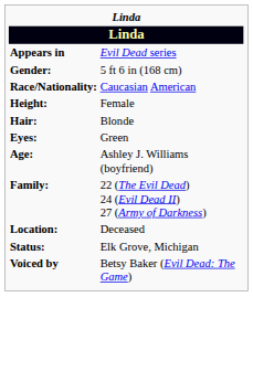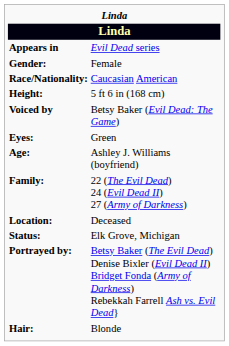Gender: | column 2: 5 ft 6 in (168 cm) -> Female
Height: | column 2: Female -> 5 ft 6 in (168 cm)
rows swapped: Hair: <-> Voiced by
+ row: Portrayed by: | Betsy Baker (The Evil Dead) Denise Bixler (Evil Dead II) Bridget Fonda (Army of Darkness) Rebekkah Farrell Ash vs. Evil Dead}
